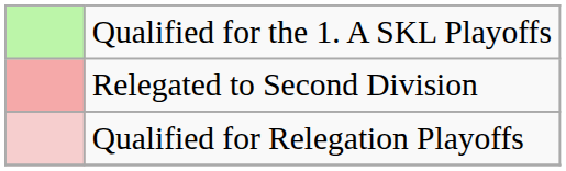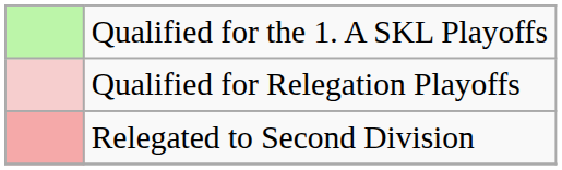rows swapped: Qualified for Relegation Playoffs <-> Relegated to Second Division
